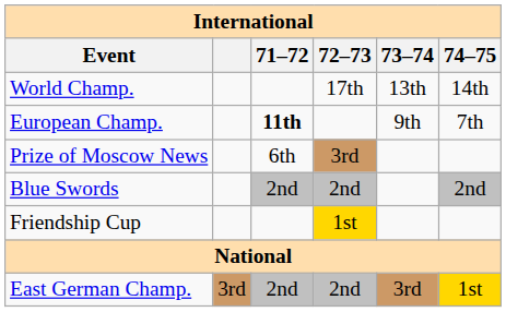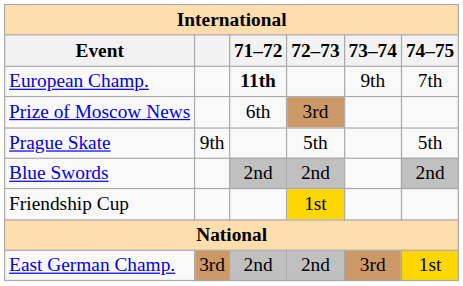- row: World Champ. | 17th | 13th | 14th
+ row: Prague Skate | 9th | 5th | 5th
